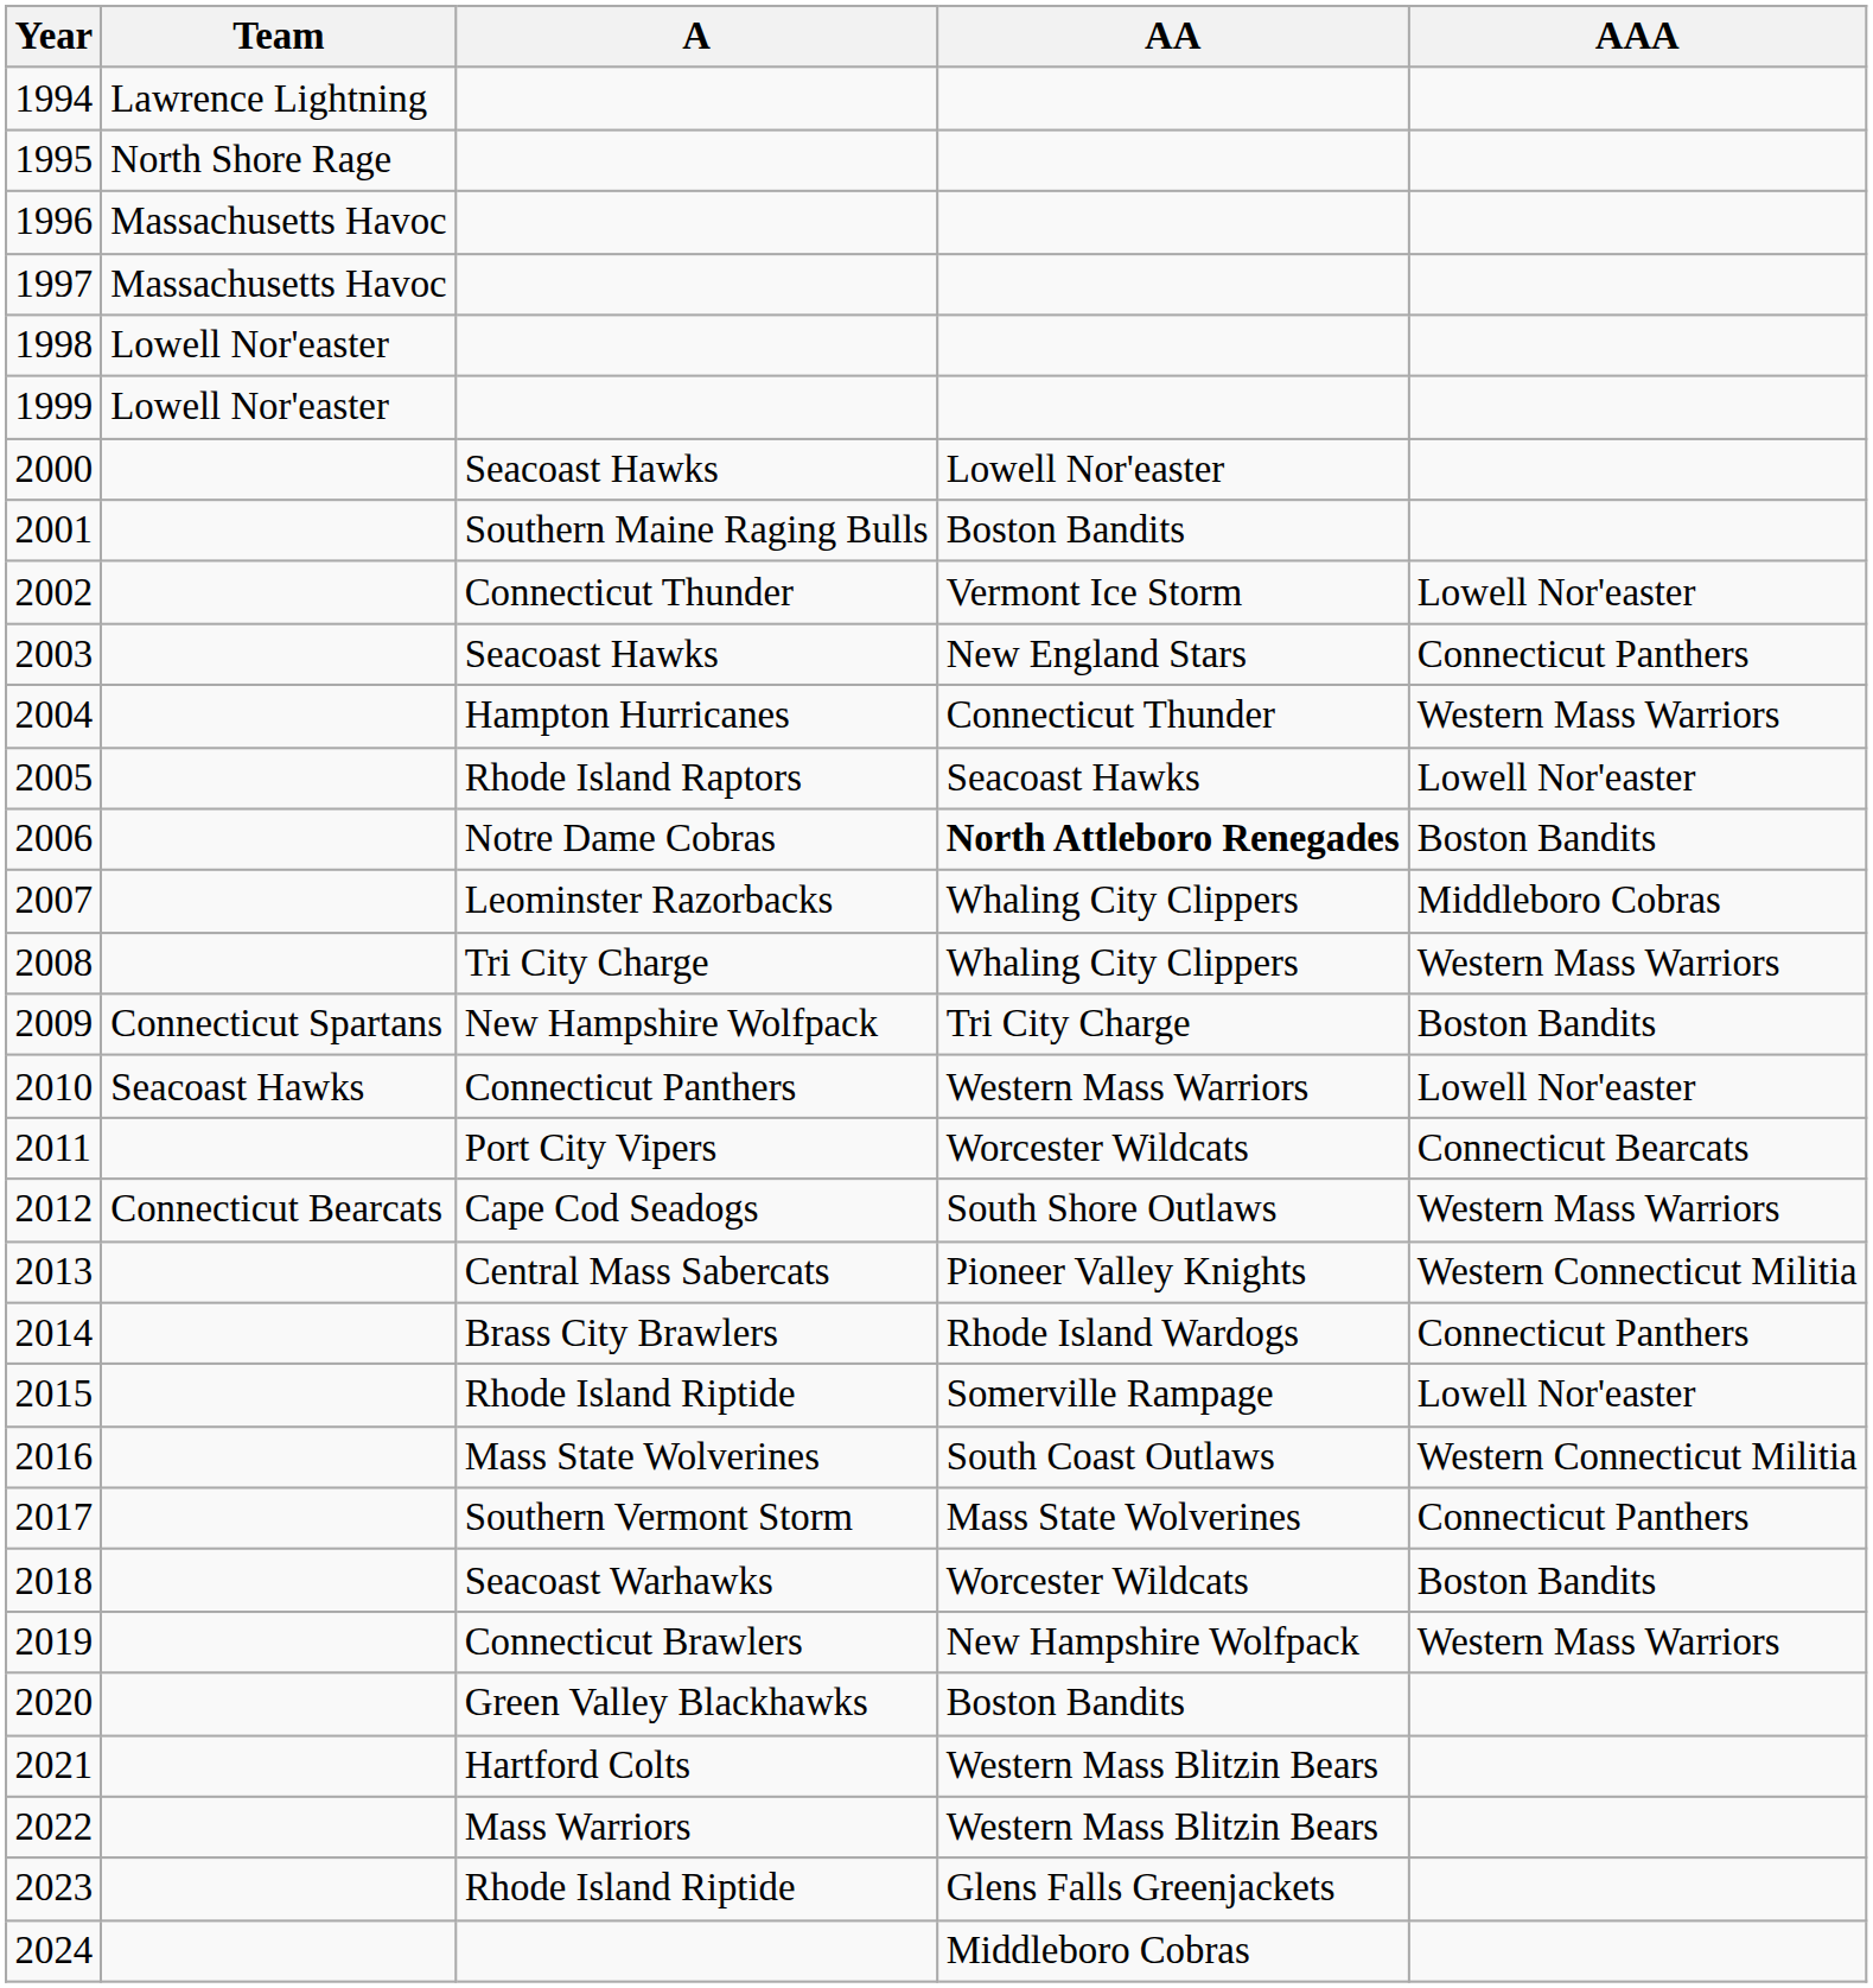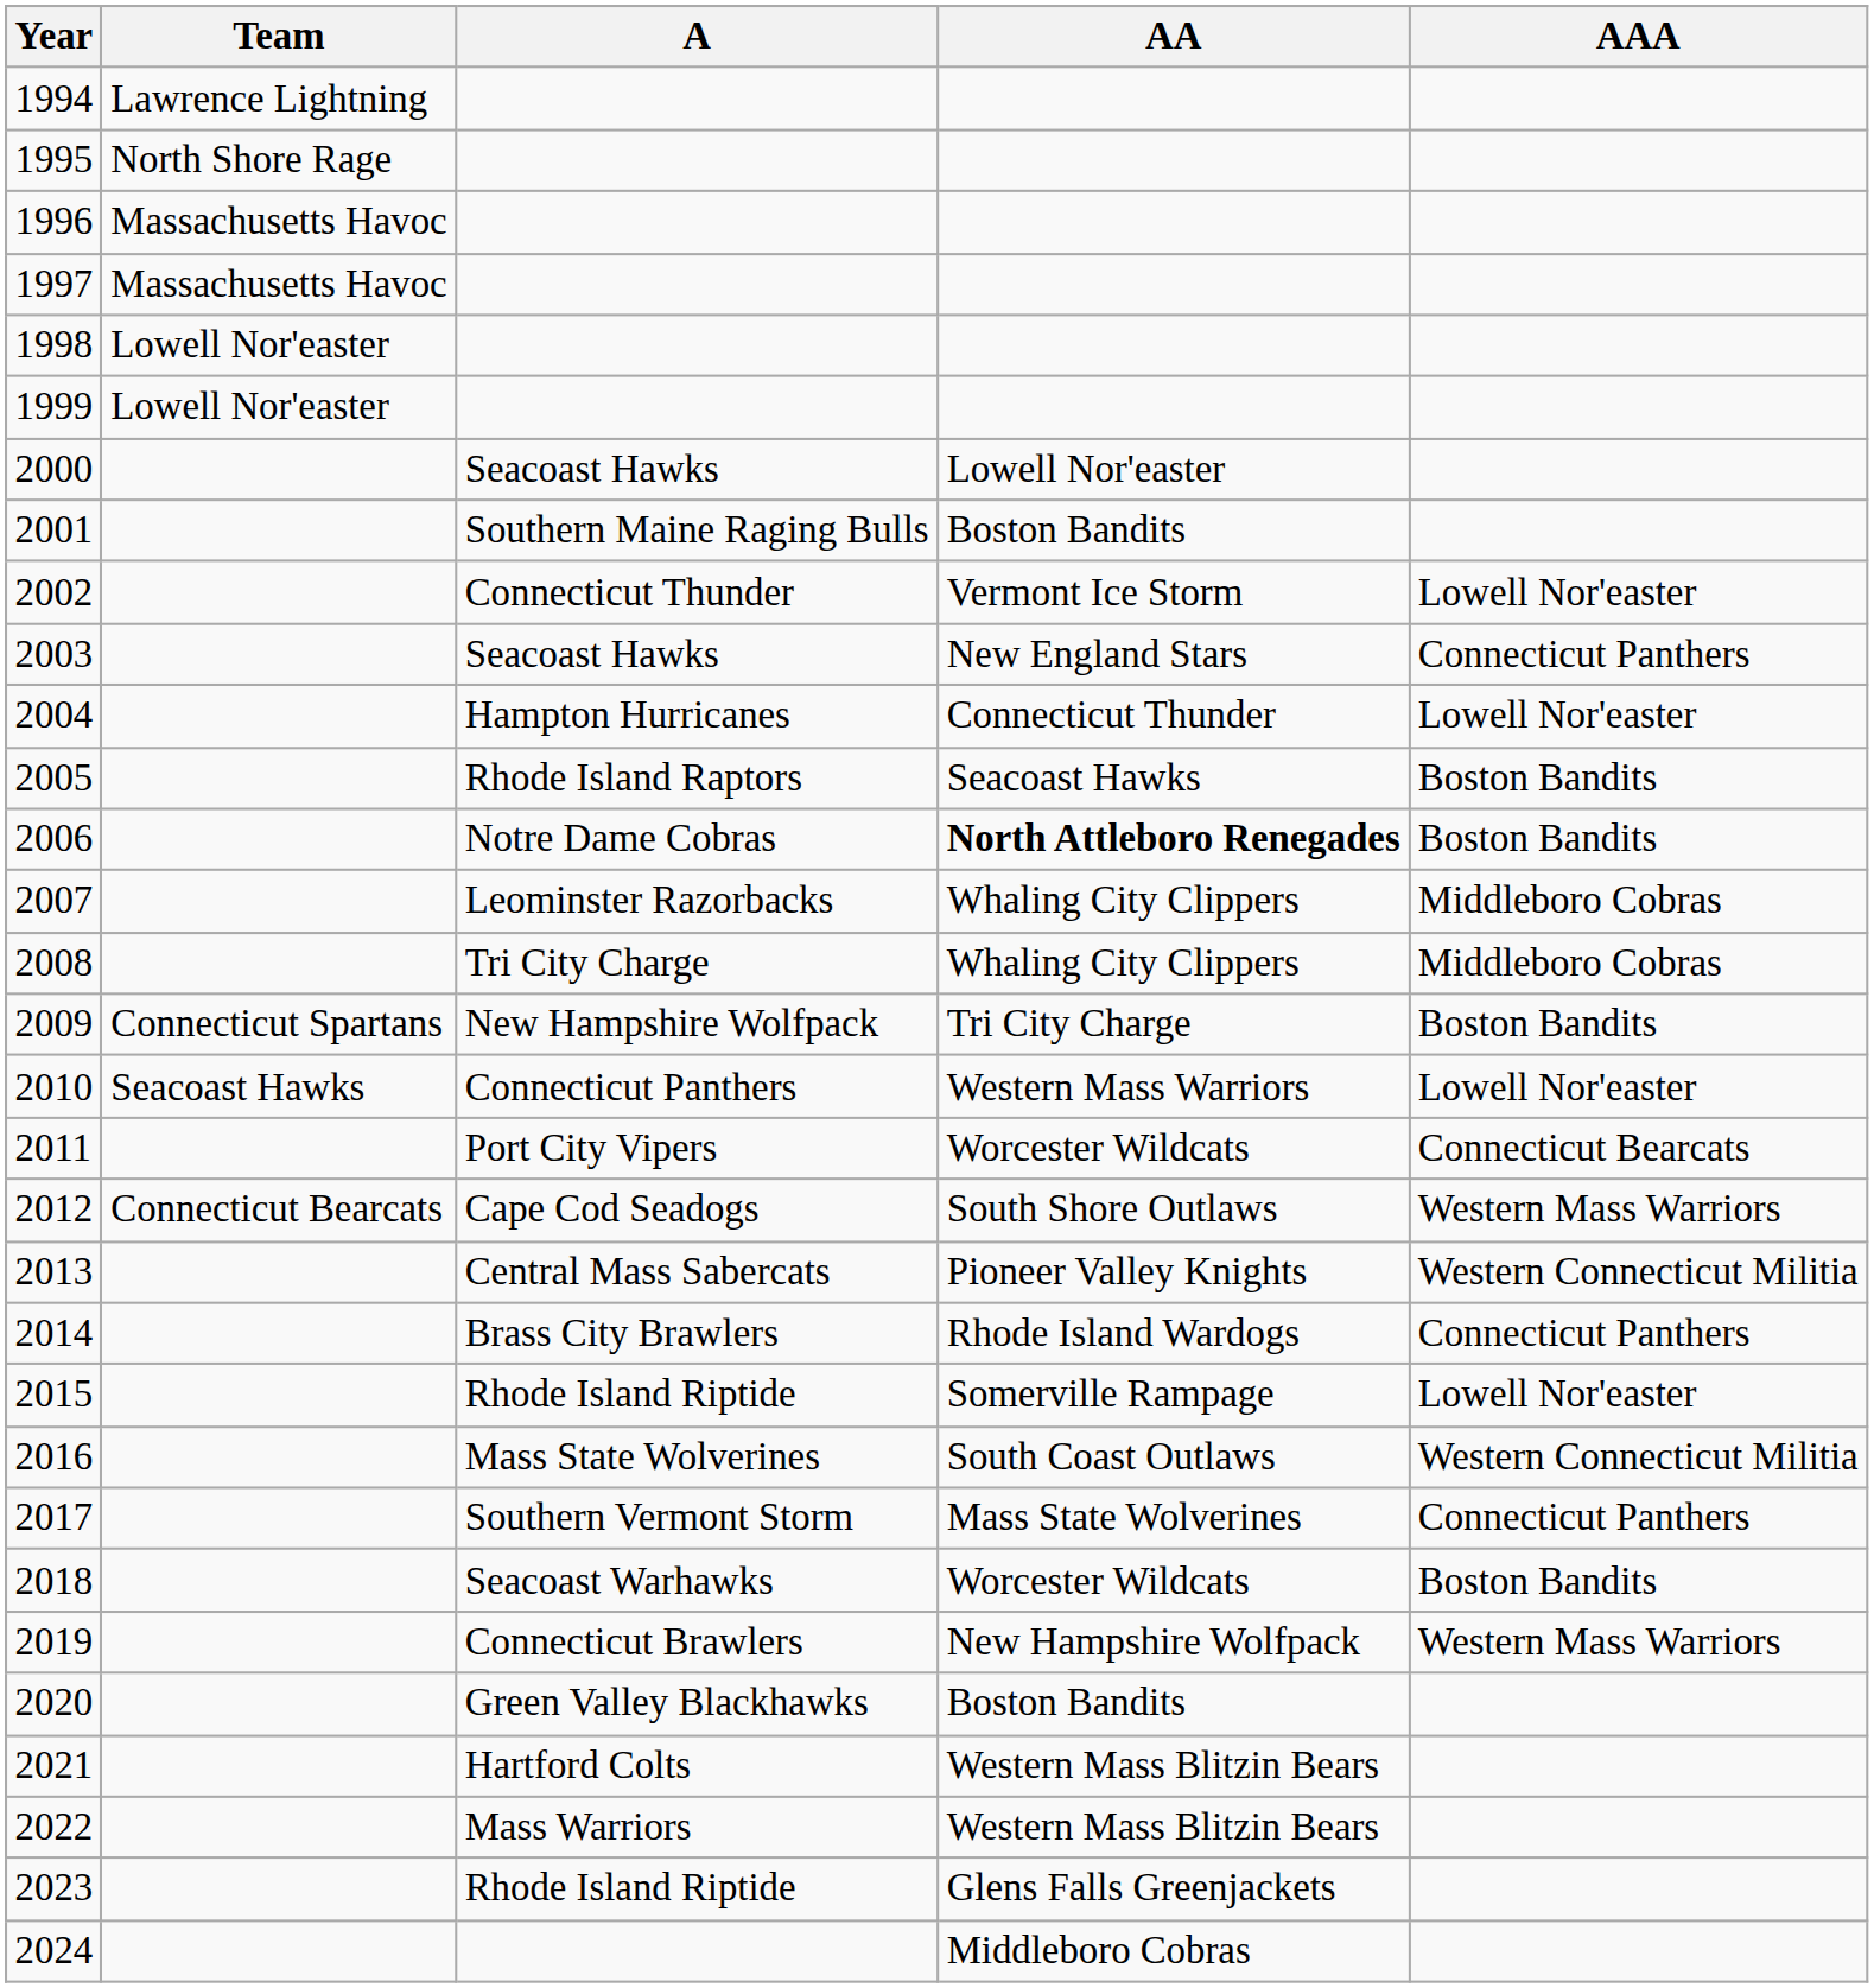2004 | AAA: Western Mass Warriors -> Lowell Nor'easter
2005 | AAA: Lowell Nor'easter -> Boston Bandits
2008 | AAA: Western Mass Warriors -> Middleboro Cobras
